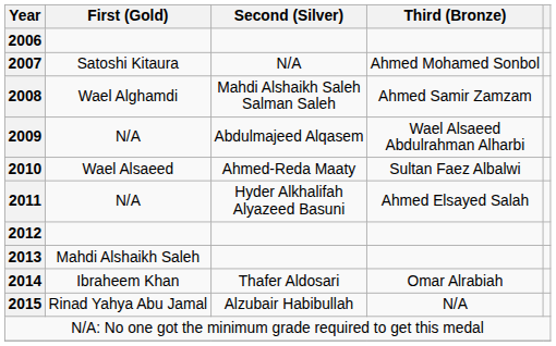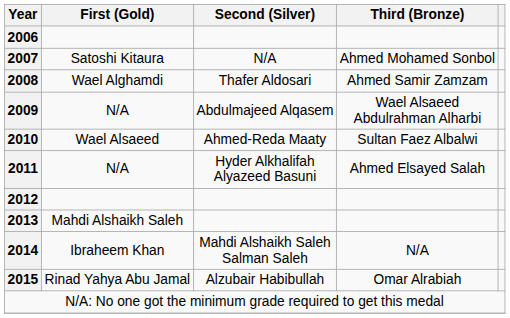2008 | Second (Silver): Mahdi Alshaikh Saleh Salman Saleh -> Thafer Aldosari
2014 | Second (Silver): Thafer Aldosari -> Mahdi Alshaikh Saleh Salman Saleh
2014 | Third (Bronze): Omar Alrabiah -> N/A
2015 | Third (Bronze): N/A -> Omar Alrabiah
